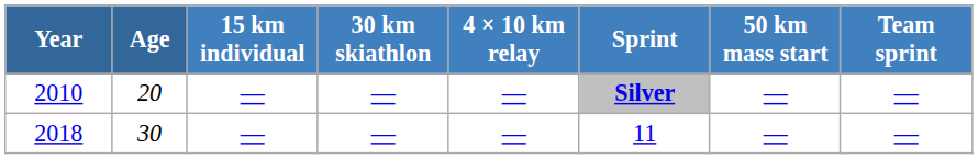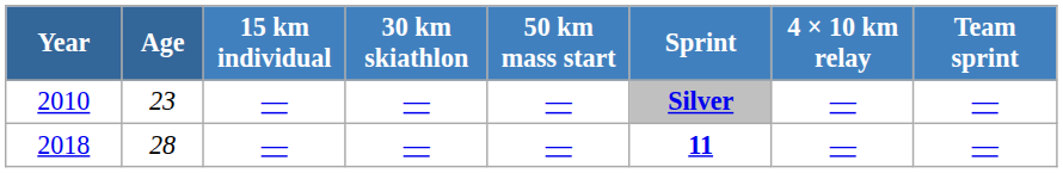columns swapped: 50 km mass start <-> 4 × 10 km relay
2010 | Age: 20 -> 23
2018 | Age: 30 -> 28
2018 | Sprint: normal -> bold
